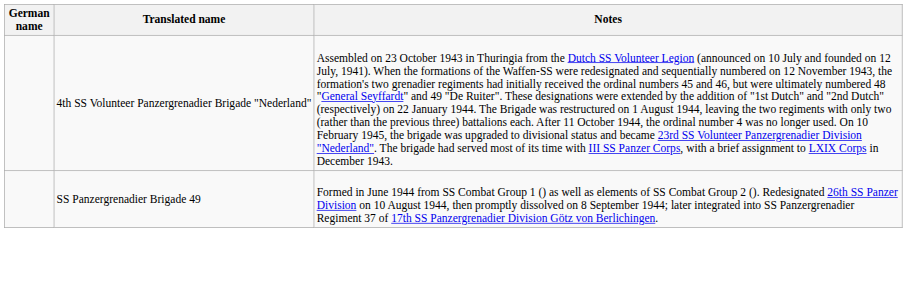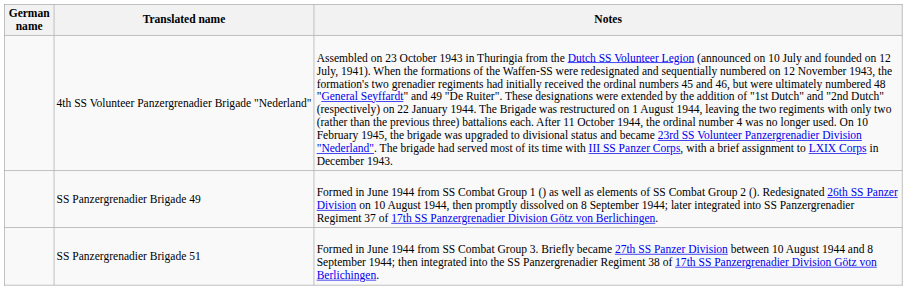+ row: SS Panzergrenadier Brigade 51 | Formed in June 1944 from SS Combat Group 3. Briefly became 27th SS Panzer Division between 10 August 1944 and 8 September 1944; then integrated into the SS Panzergrenadier Regiment 38 of 17th SS Panzergrenadier Division Götz von Berlichingen.
